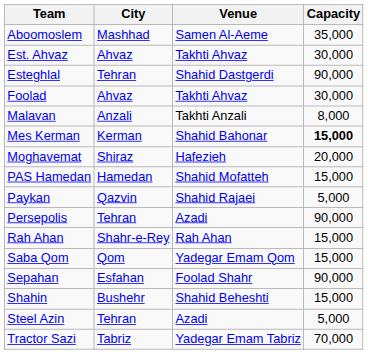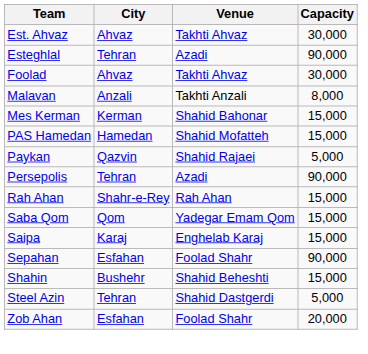- row: Aboomoslem | Mashhad | Samen Al-Aeme | 35,000
Esteghlal | Venue: Shahid Dastgerdi -> Azadi
Mes Kerman | Capacity: bold -> normal
- row: Moghavemat | Shiraz | Hafezieh | 20,000
+ row: Saipa | Karaj | Enghelab Karaj | 15,000
Steel Azin | Venue: Azadi -> Shahid Dastgerdi
- row: Tractor Sazi | Tabriz | Yadegar Emam Tabriz | 70,000
+ row: Zob Ahan | Esfahan | Foolad Shahr | 20,000
